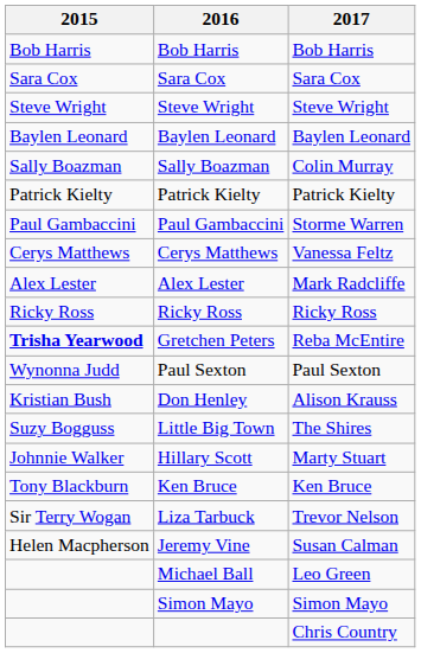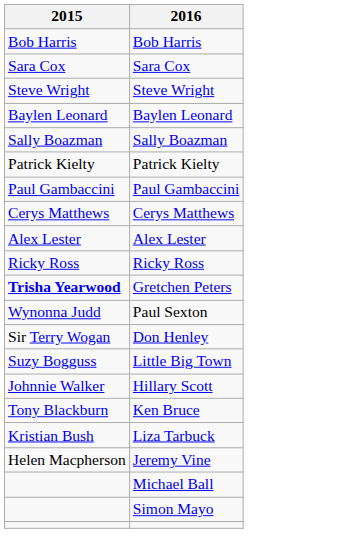- column: 2017 | Bob Harris | Sara Cox | Steve Wright | Baylen Leonard | Colin Murray | Patrick Kielty | Storme Warren | Vanessa Feltz | Mark Radcliffe | Ricky Ross | Reba McEntire | Paul Sexton | Alison Krauss | The Shires | Marty Stuart | Ken Bruce | Trevor Nelson | Susan Calman | Leo Green | Simon Mayo | Chris Country
Don Henley | 2015: Kristian Bush -> Sir Terry Wogan
Liza Tarbuck | 2015: Sir Terry Wogan -> Kristian Bush
